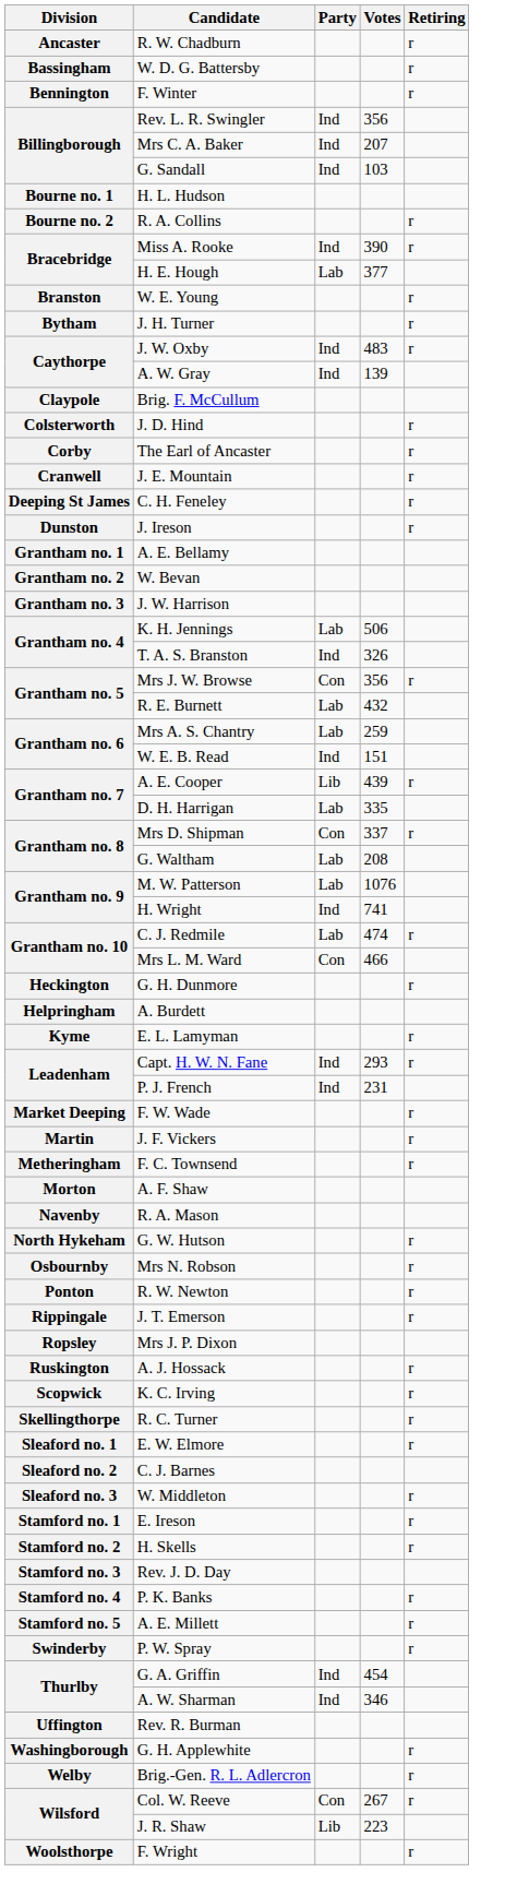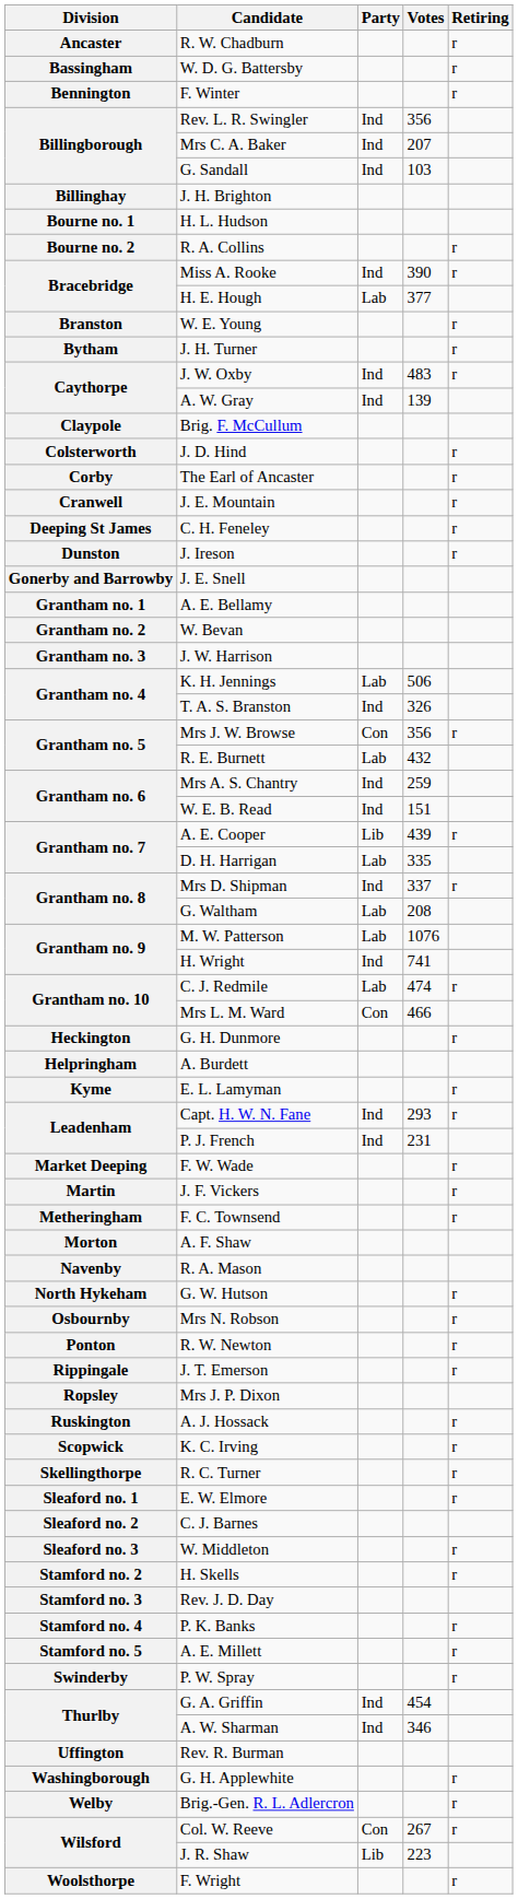+ row: Billinghay | J. H. Brighton
+ row: Gonerby and Barrowby | J. E. Snell
Mrs A. S. Chantry | Party: Lab -> Ind
Mrs D. Shipman | Party: Con -> Ind
- row: Stamford no. 1 | E. Ireson | r
